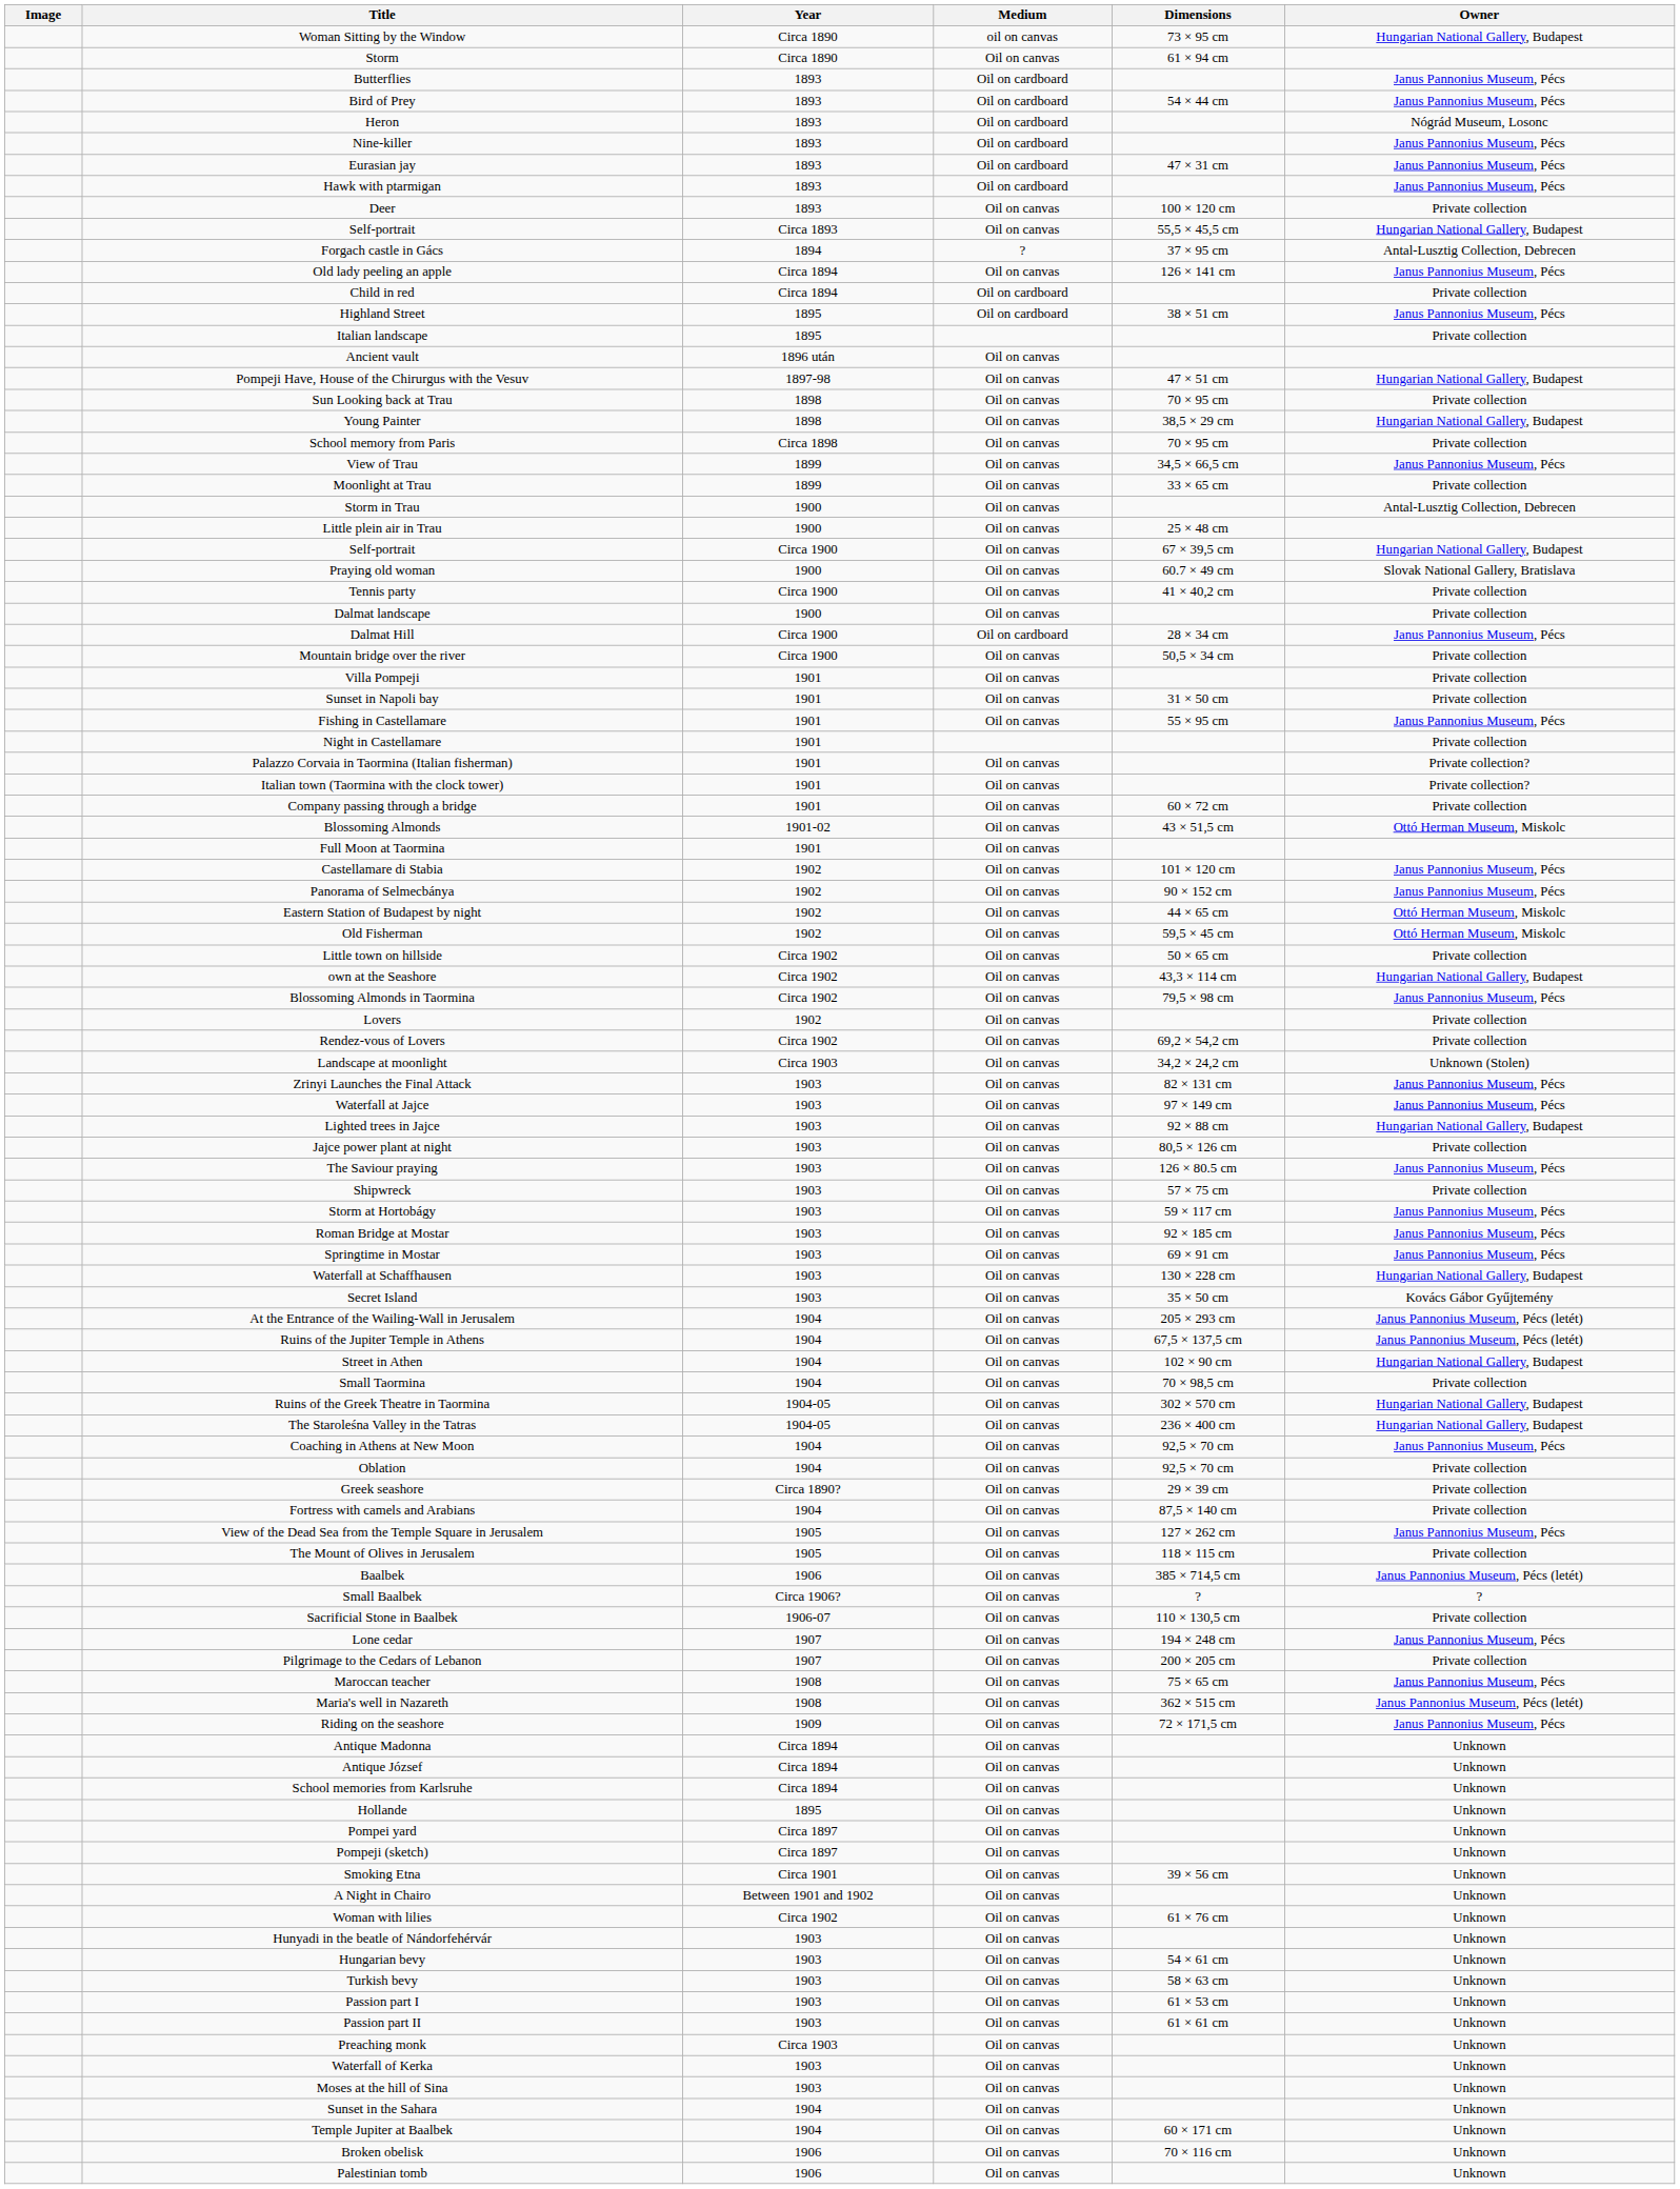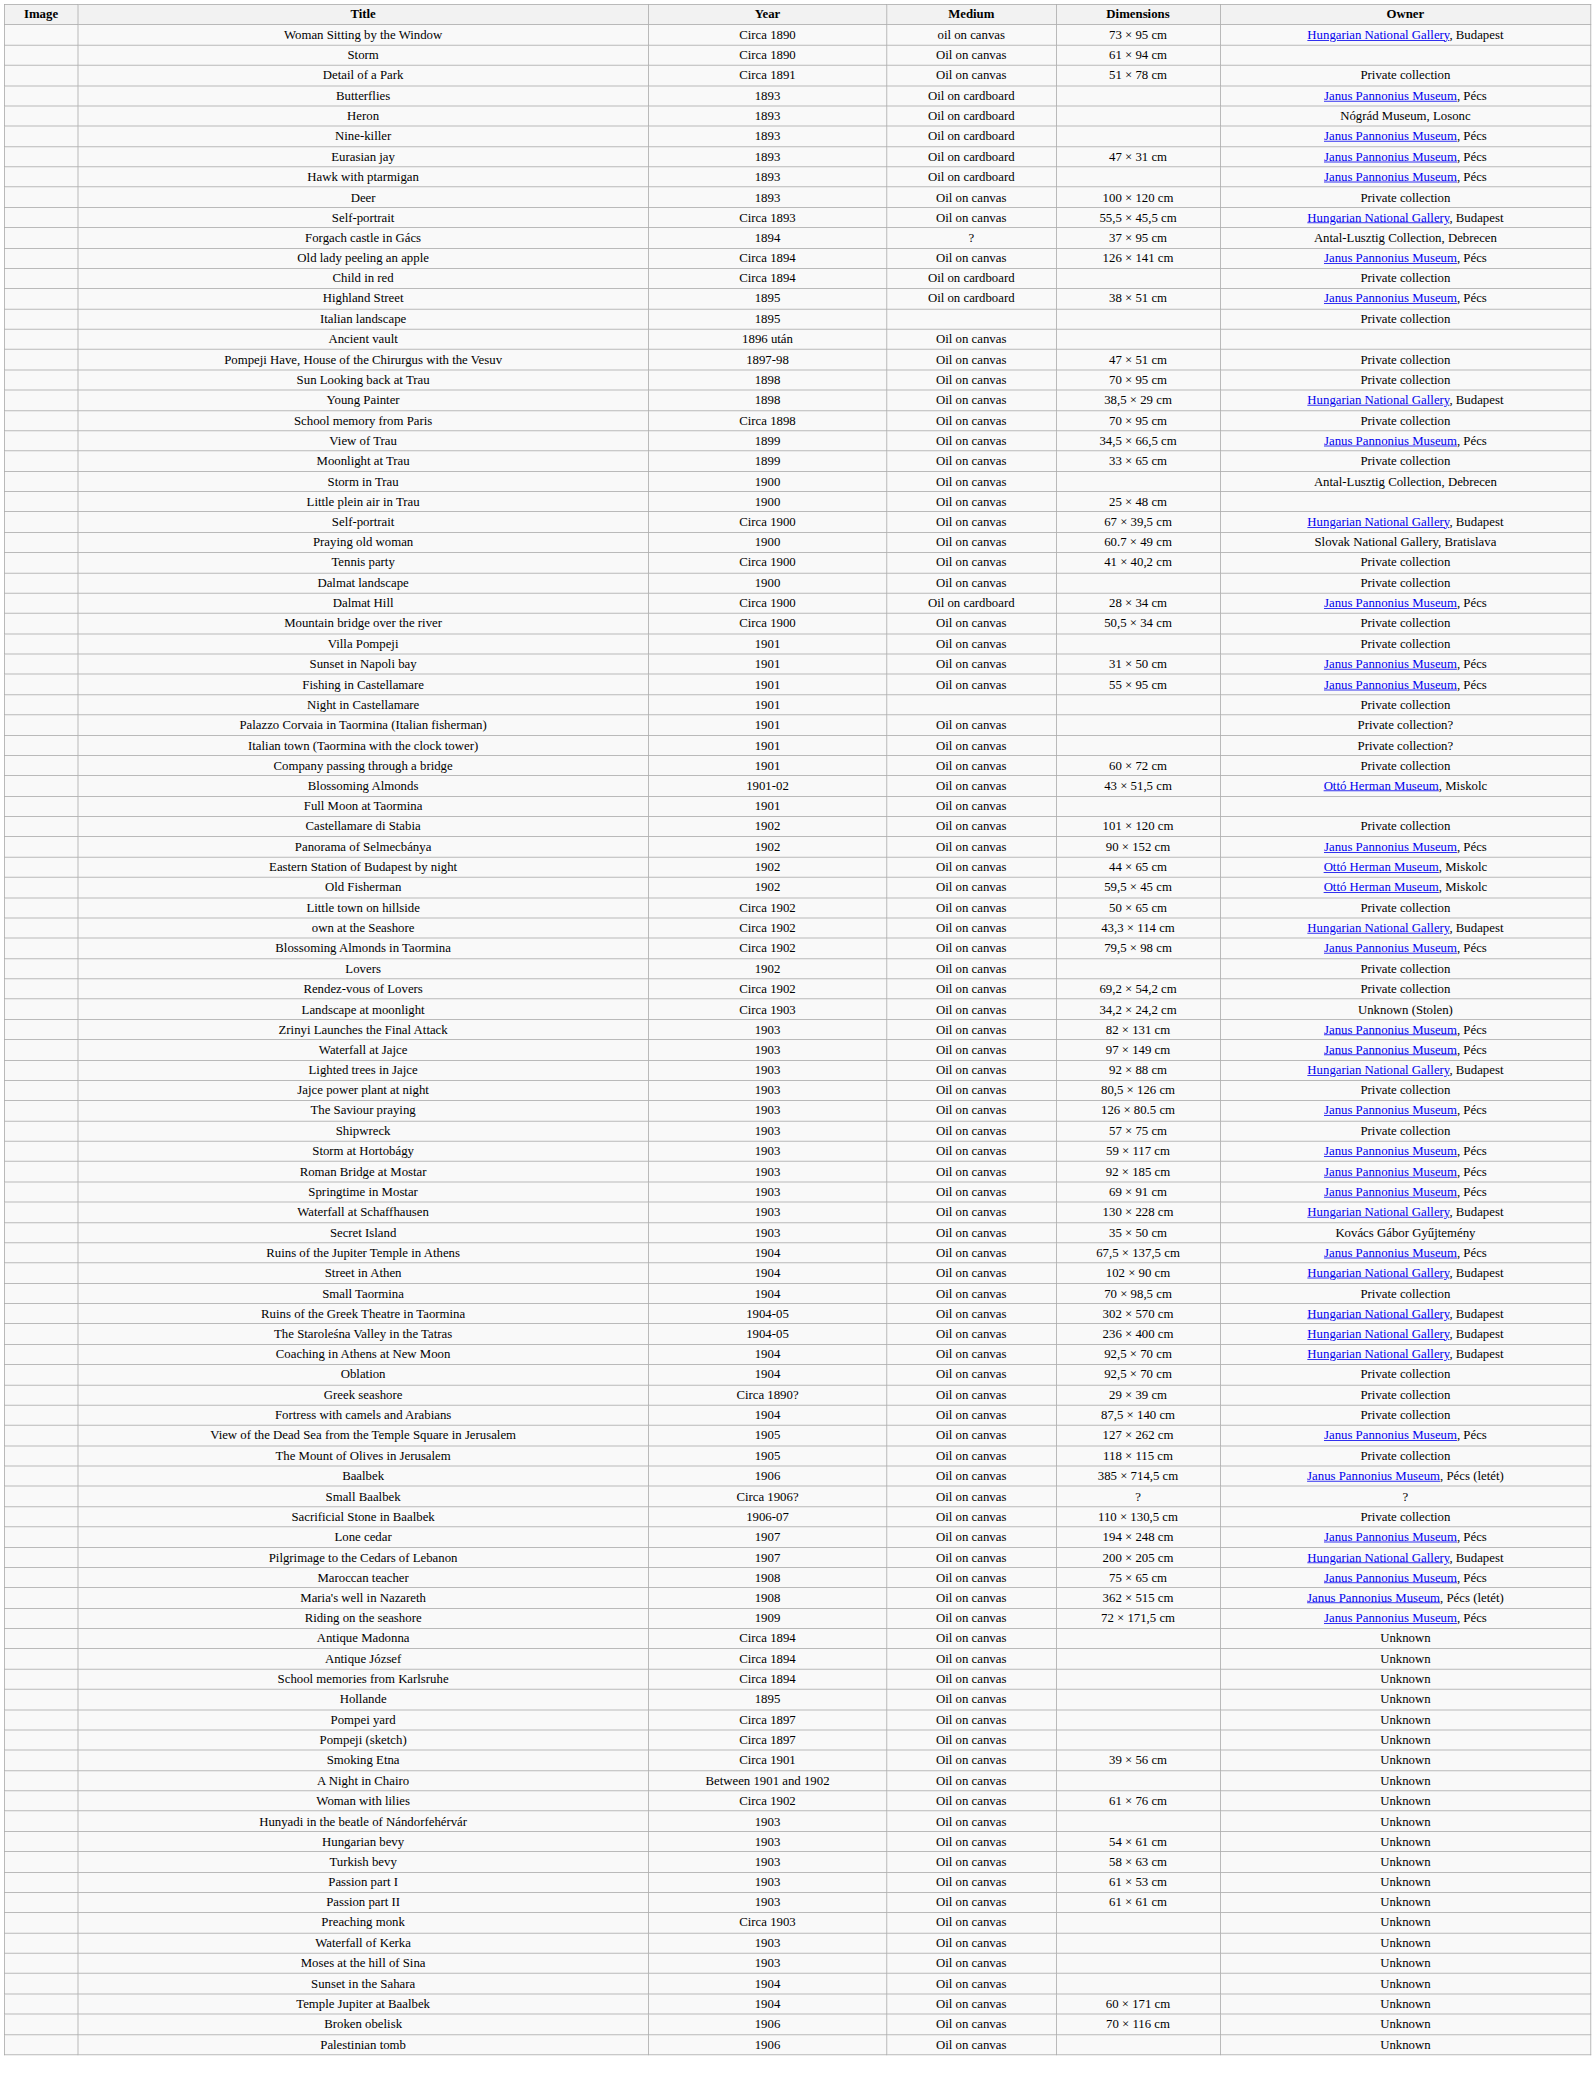+ row: Detail of a Park | Circa 1891 | Oil on canvas | 51 × 78 cm | Private collection
- row: Bird of Prey | 1893 | Oil on cardboard | 54 × 44 cm | Janus Pannonius Museum, Pécs
Pompeji Have, House of the Chirurgus with the Vesuv | Owner: Hungarian National Gallery, Budapest -> Private collection
Sunset in Napoli bay | Owner: Private collection -> Janus Pannonius Museum, Pécs
Castellamare di Stabia | Owner: Janus Pannonius Museum, Pécs -> Private collection
- row: At the Entrance of the Wailing-Wall in Jerusalem | 1904 | Oil on canvas | 205 × 293 cm | Janus Pannonius Museum, Pécs (letét)
Ruins of the Jupiter Temple in Athens | Owner: Janus Pannonius Museum, Pécs (letét) -> Janus Pannonius Museum, Pécs
Coaching in Athens at New Moon | Owner: Janus Pannonius Museum, Pécs -> Hungarian National Gallery, Budapest
Pilgrimage to the Cedars of Lebanon | Owner: Private collection -> Hungarian National Gallery, Budapest
